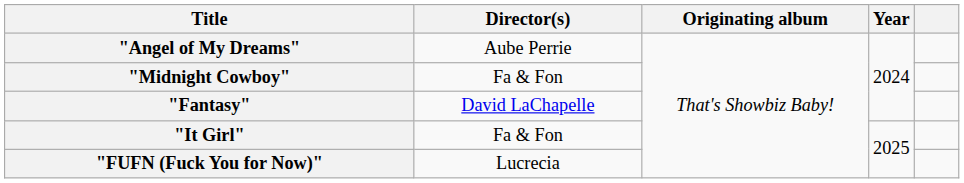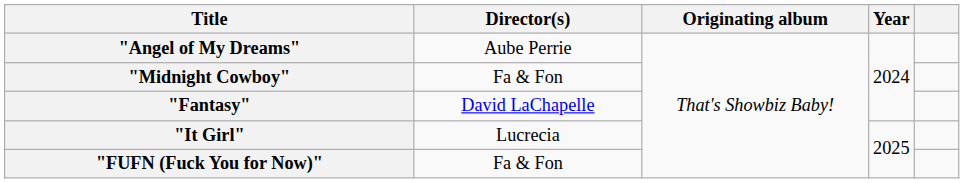"It Girl" | Director(s): Fa & Fon -> Lucrecia
"FUFN (Fuck You for Now)" | Director(s): Lucrecia -> Fa & Fon
